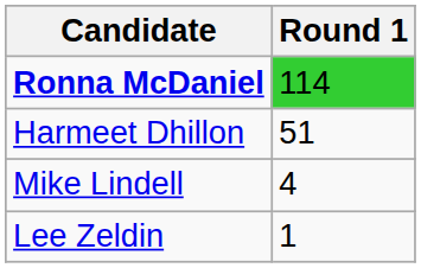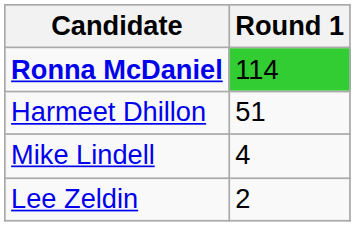Lee Zeldin | Round 1: 1 -> 2
